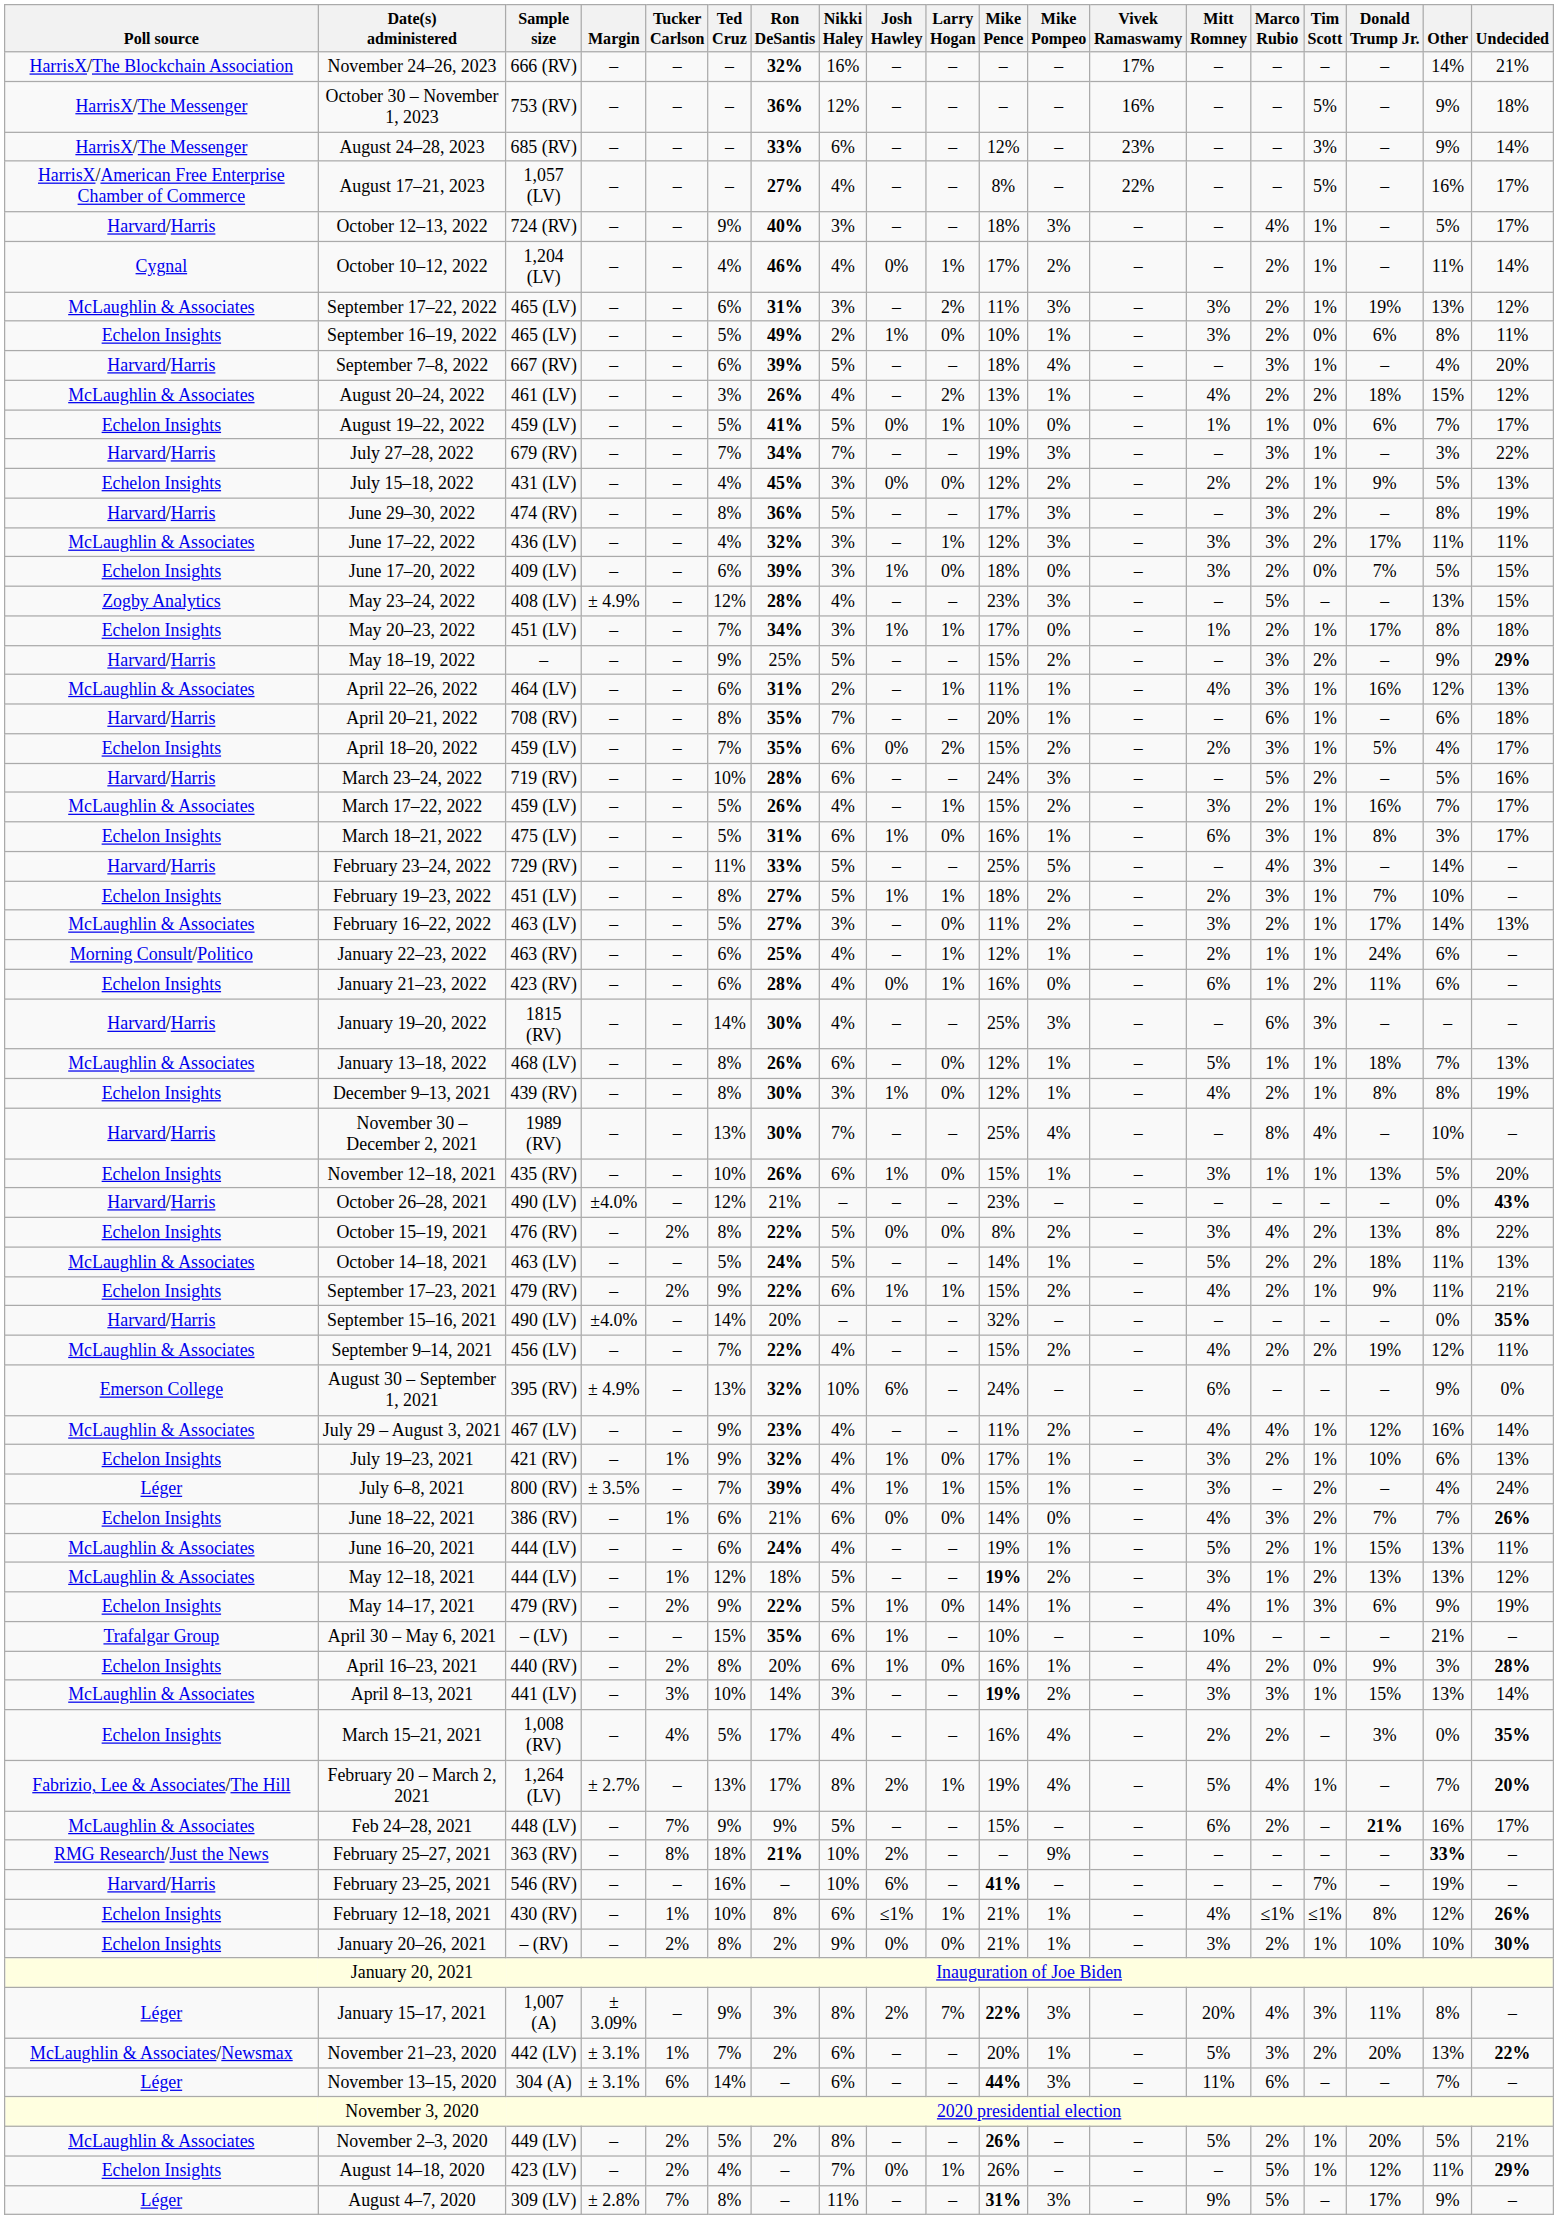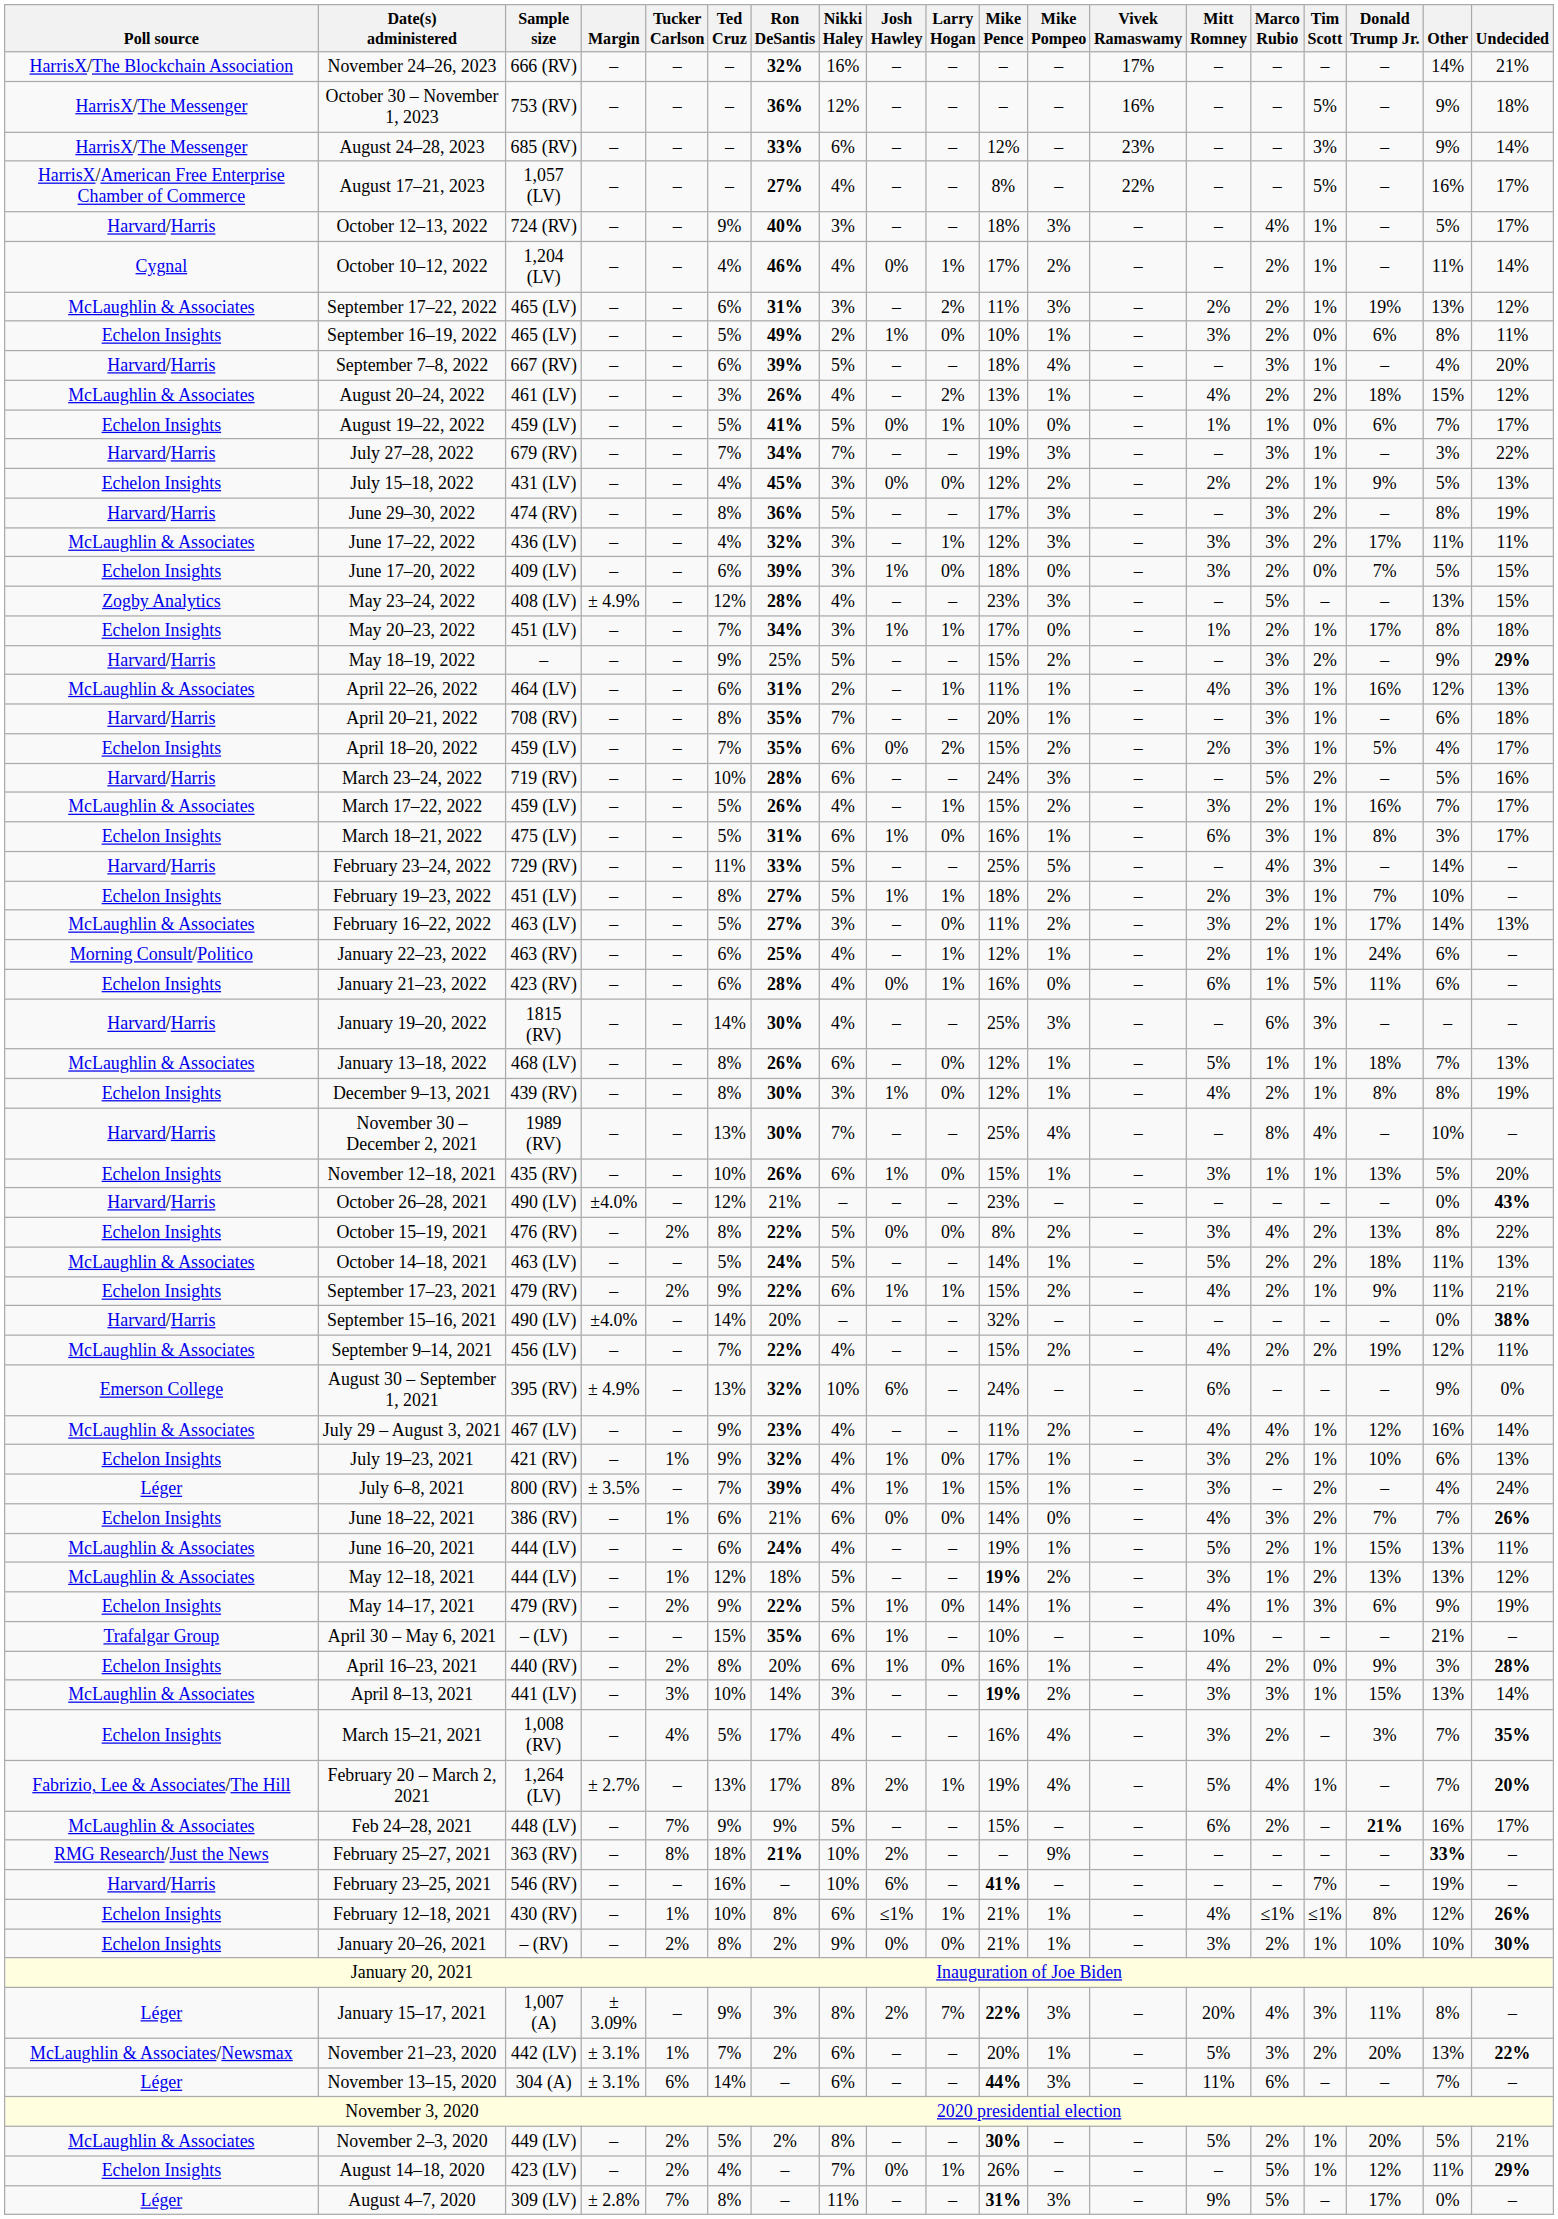September 17–22, 2022 | Mitt Romney: 3% -> 2%
April 20–21, 2022 | Marco Rubio: 6% -> 3%
January 21–23, 2022 | Tim Scott: 2% -> 5%
September 15–16, 2021 | Undecided: 35% -> 38%
March 15–21, 2021 | Mitt Romney: 2% -> 3%
March 15–21, 2021 | Other: 0% -> 7%
November 2–3, 2020 | Mike Pence: 26% -> 30%
August 4–7, 2020 | Other: 9% -> 0%
